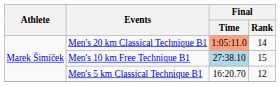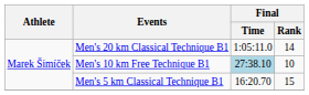Men's 20 km Classical Technique B1 | Final / Time: lightsalmon background -> no background
Men's 10 km Free Technique B1 | Final / Rank: 15 -> 10
Men's 5 km Classical Technique B1 | Final / Rank: 12 -> 15
